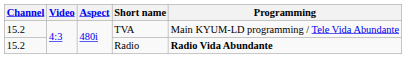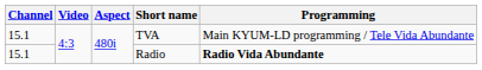TVA | Channel: 15.2 -> 15.1
Radio | Channel: 15.2 -> 15.1
